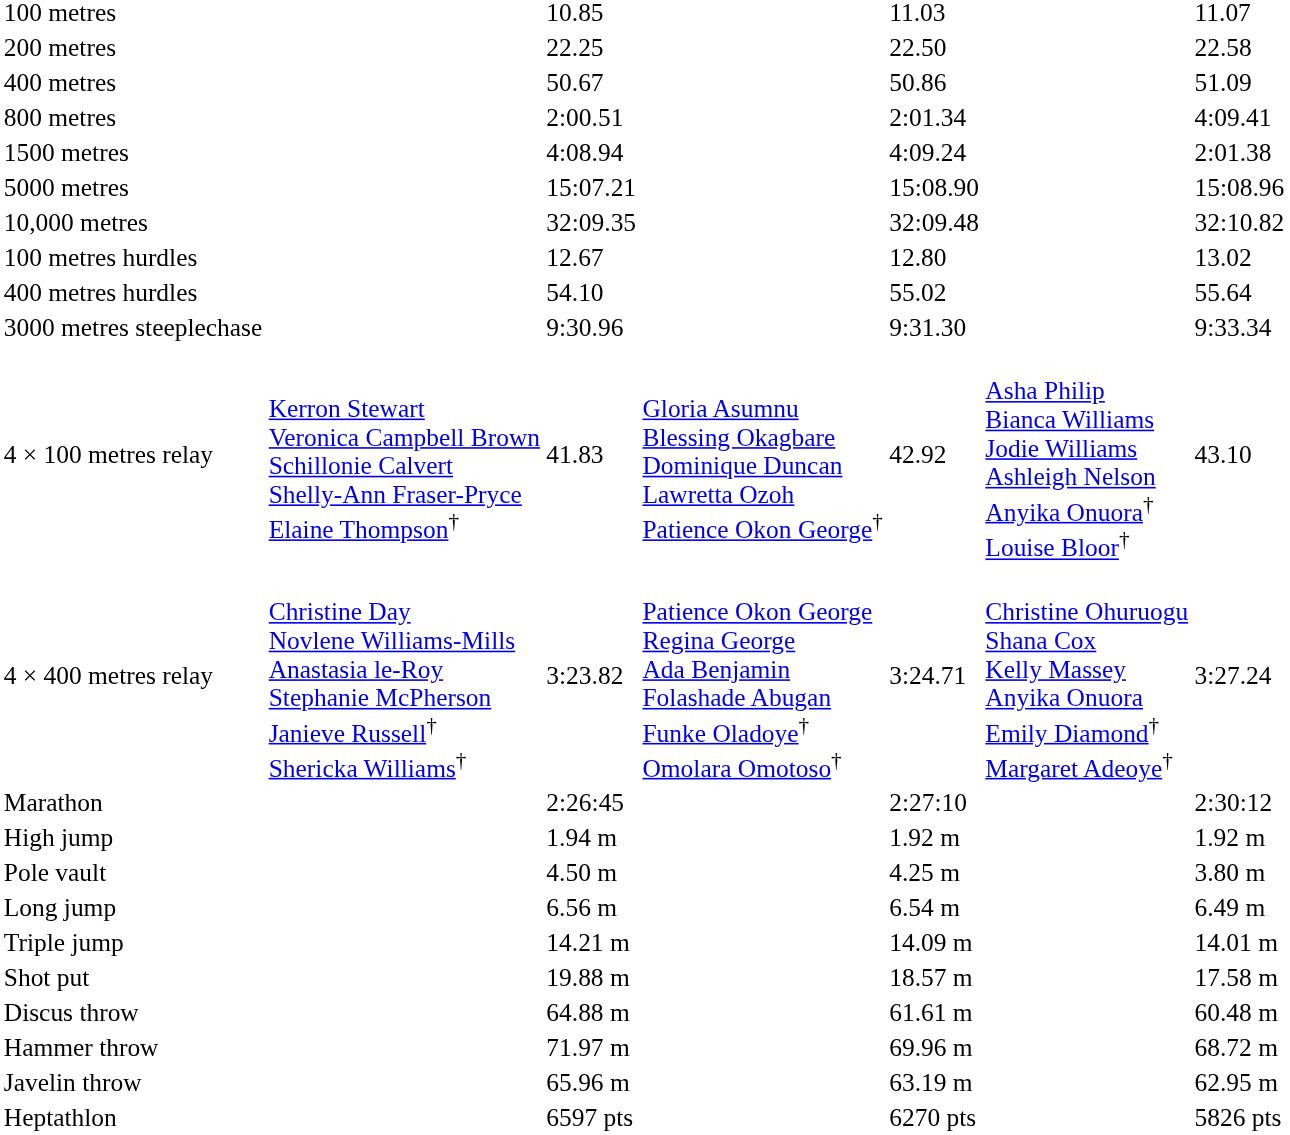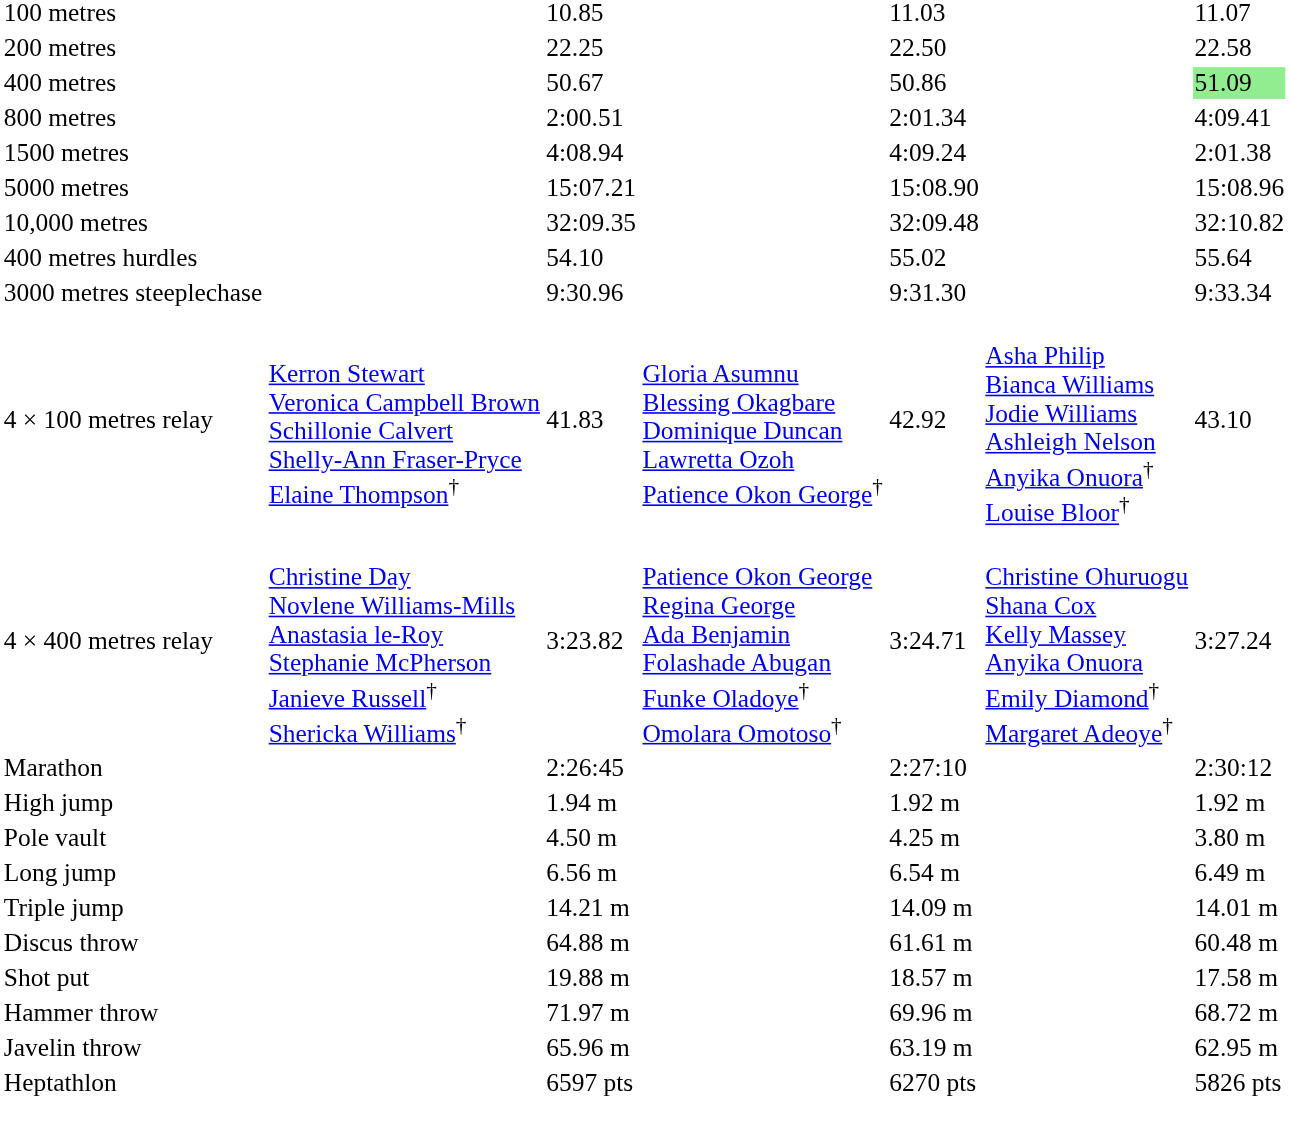400 metres | column 7: no background -> lightgreen background
- row: 100 metres hurdles | 12.67 | 12.80 | 13.02
rows swapped: Shot put <-> Discus throw
